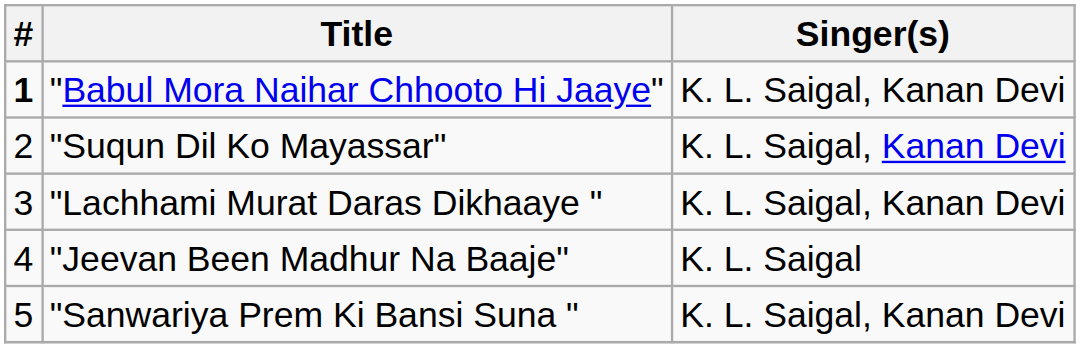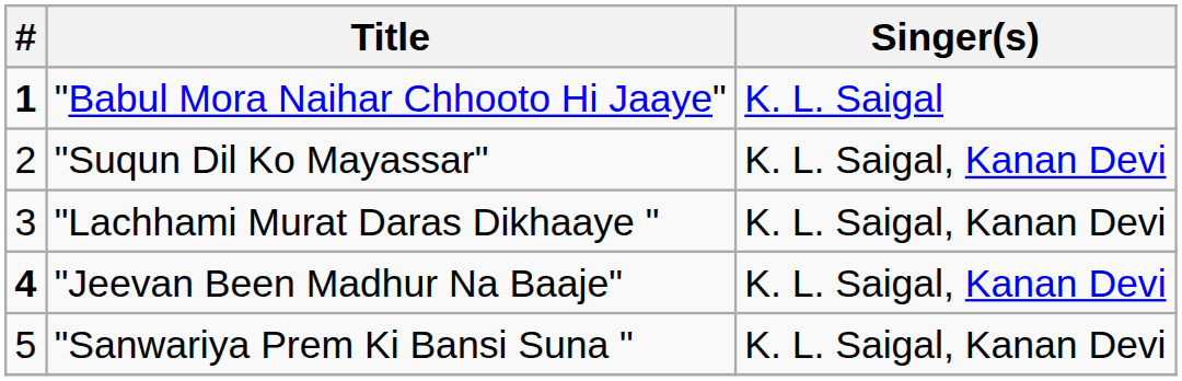"Babul Mora Naihar Chhooto Hi Jaaye" | Singer(s): K. L. Saigal, Kanan Devi -> K. L. Saigal
"Jeevan Been Madhur Na Baaje" | #: normal -> bold
"Jeevan Been Madhur Na Baaje" | Singer(s): K. L. Saigal -> K. L. Saigal, Kanan Devi
